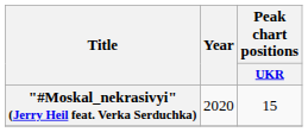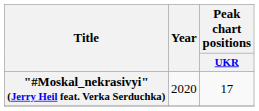"#Moskal_nekrasivyi" (Jerry Heil feat. Verka Serduchka) | Peak chart positions / UKR: 15 -> 17
